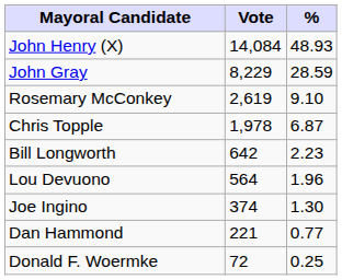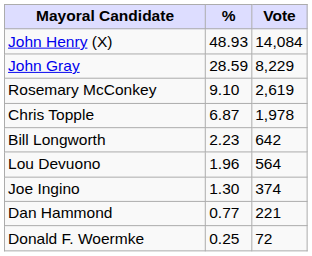columns swapped: Vote <-> %
